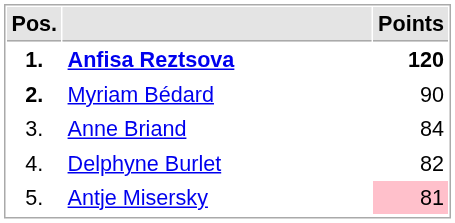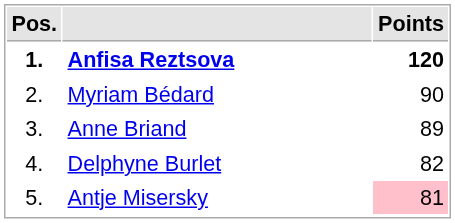Myriam Bédard | Pos.: bold -> normal
Anne Briand | Points: 84 -> 89
